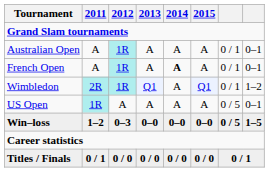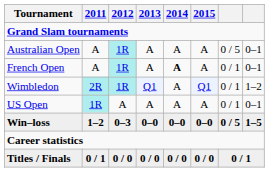Australian Open | column 7: 0 / 1 -> 0 / 5
US Open | column 7: 0 / 5 -> 0 / 1
